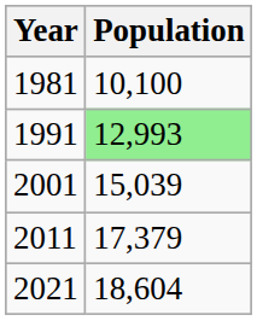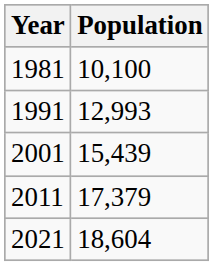1991 | Population: lightgreen background -> no background
2001 | Population: 15,039 -> 15,439
